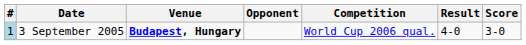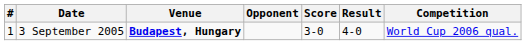columns swapped: Score <-> Competition
3 September 2005 | #: lightblue background -> no background
